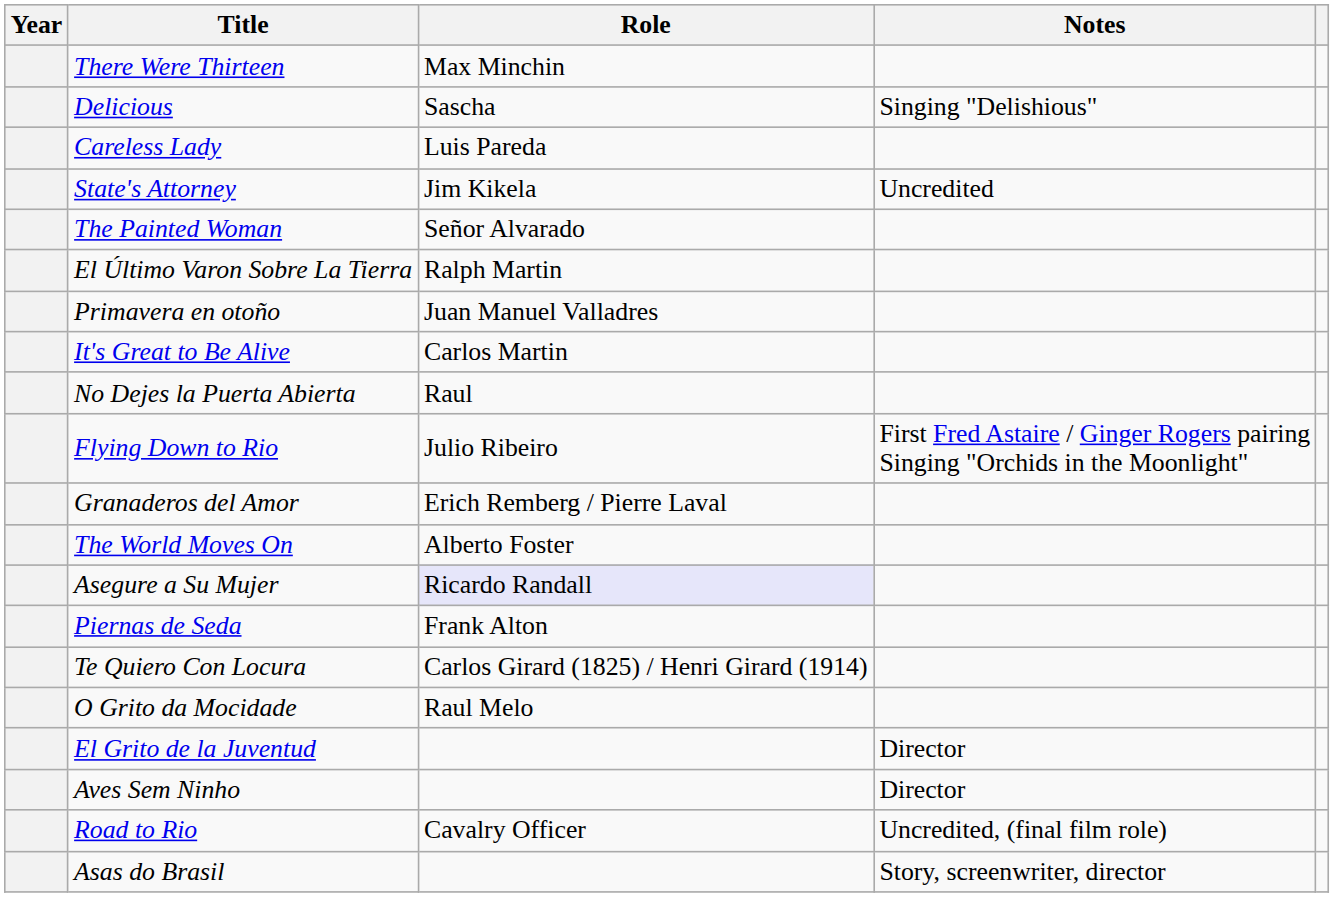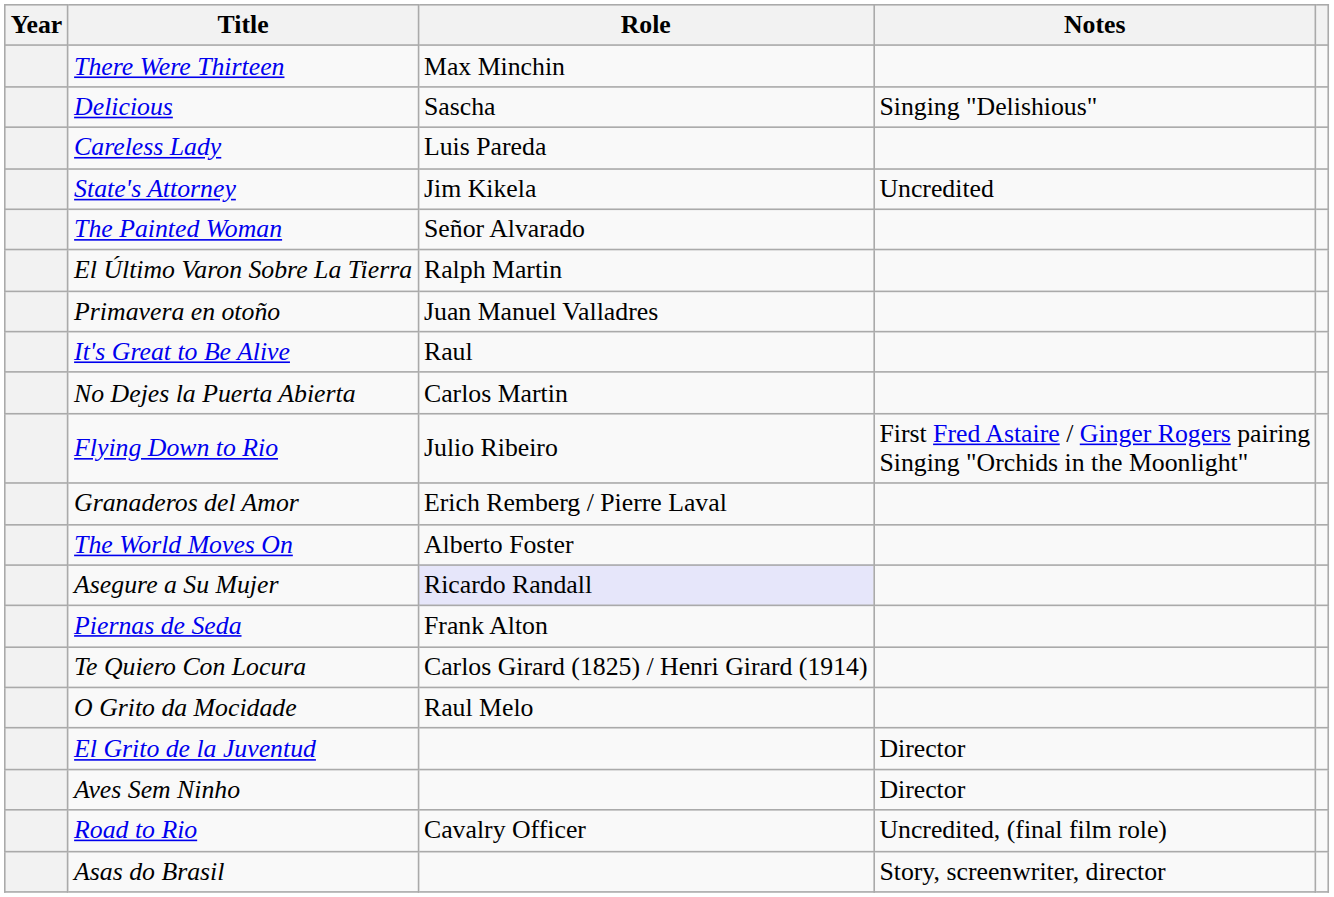It's Great to Be Alive | Role: Carlos Martin -> Raul
No Dejes la Puerta Abierta | Role: Raul -> Carlos Martin
